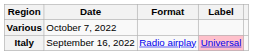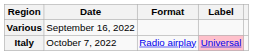Various | Date: October 7, 2022 -> September 16, 2022
Italy | Date: September 16, 2022 -> October 7, 2022
